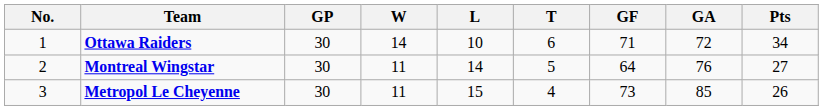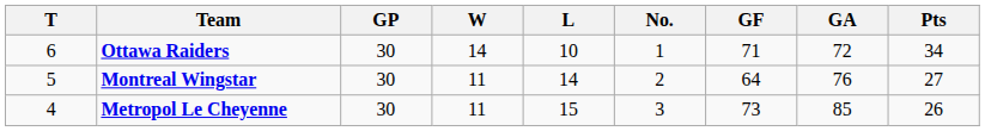columns swapped: No. <-> T
